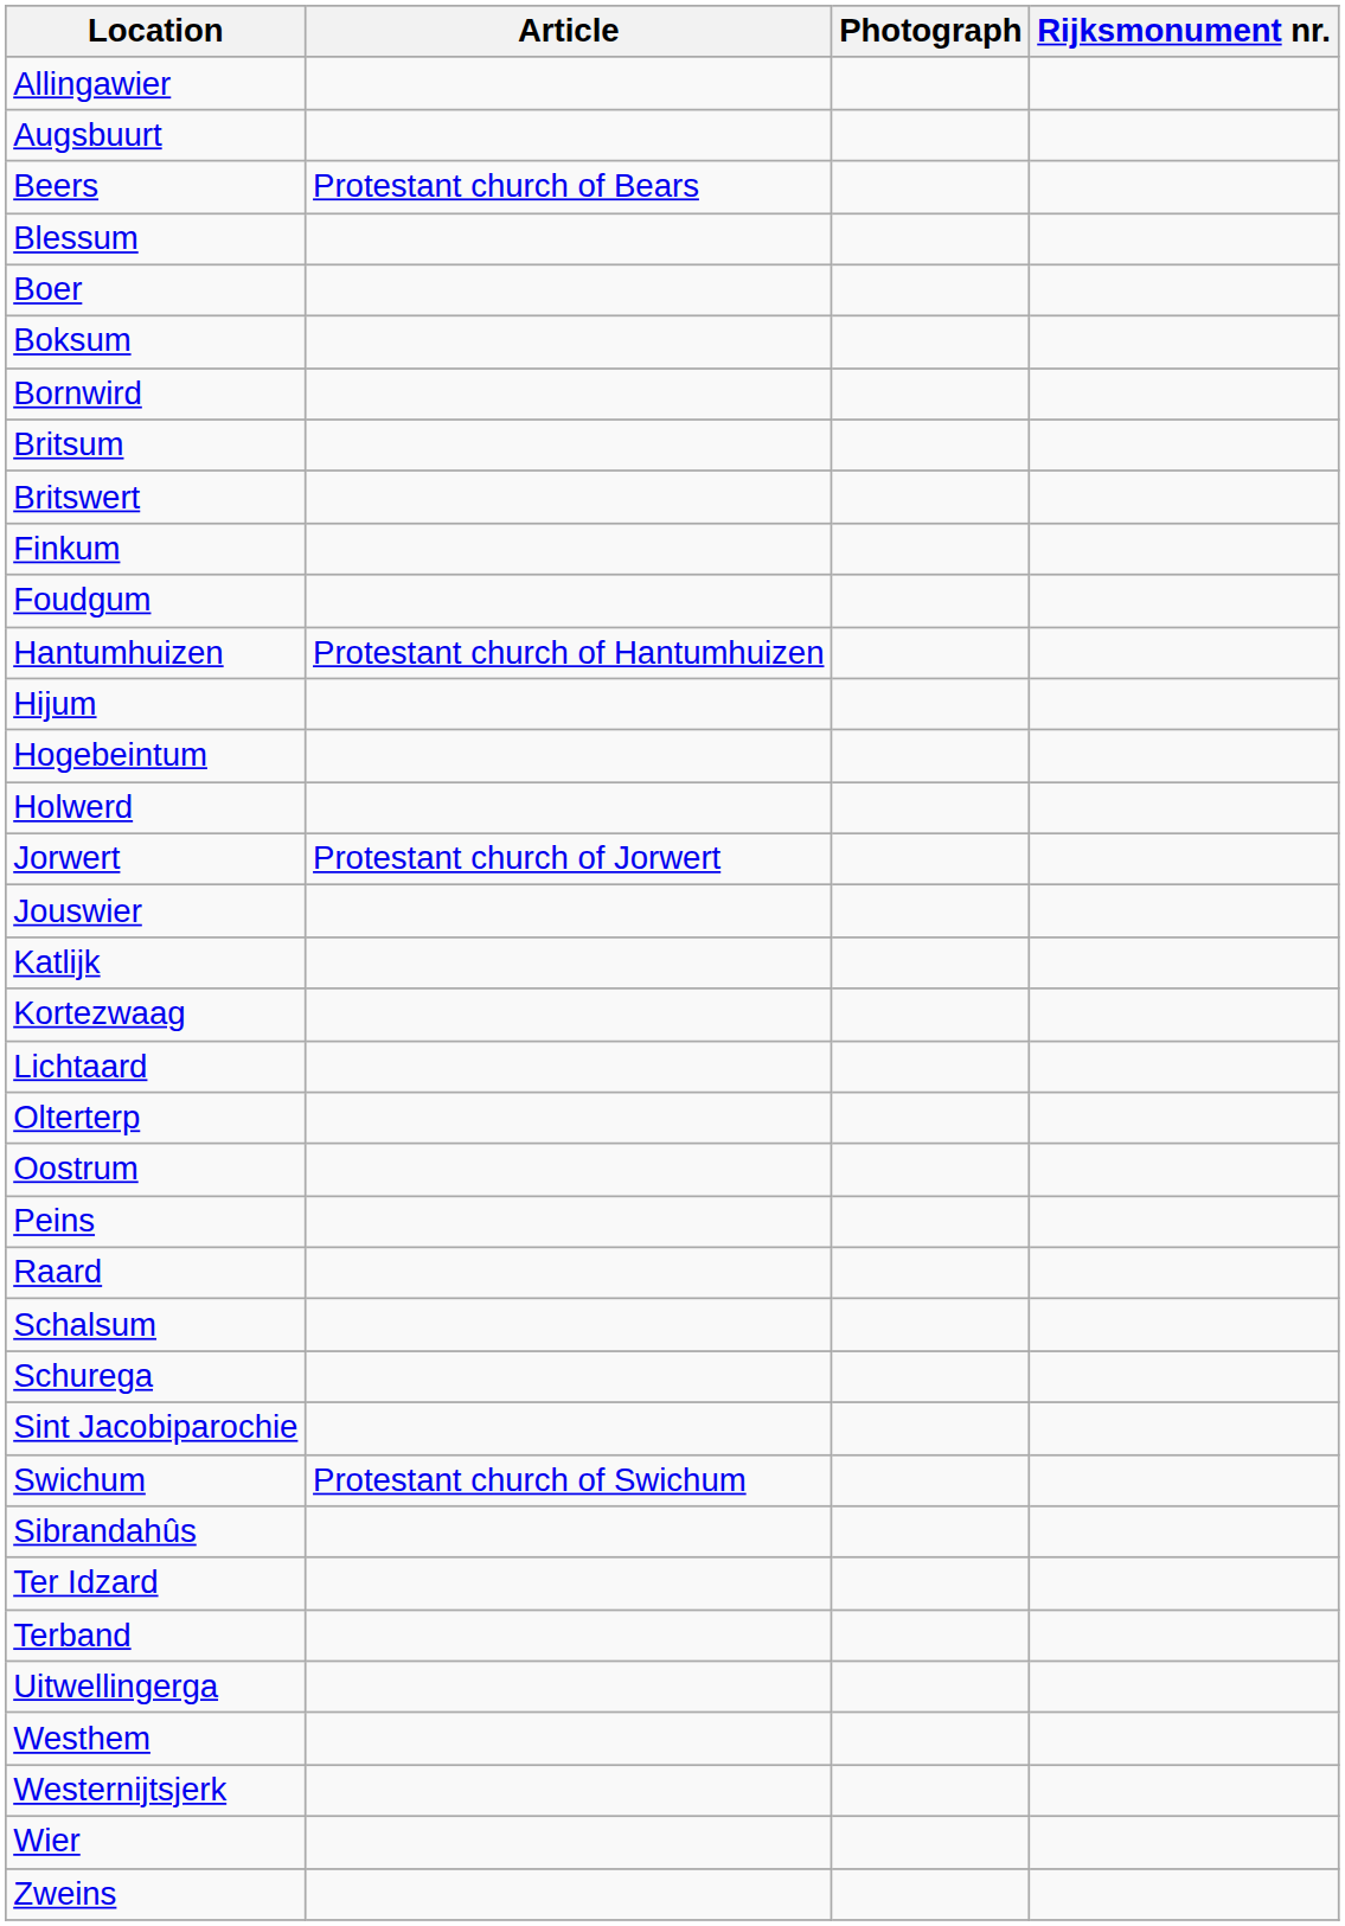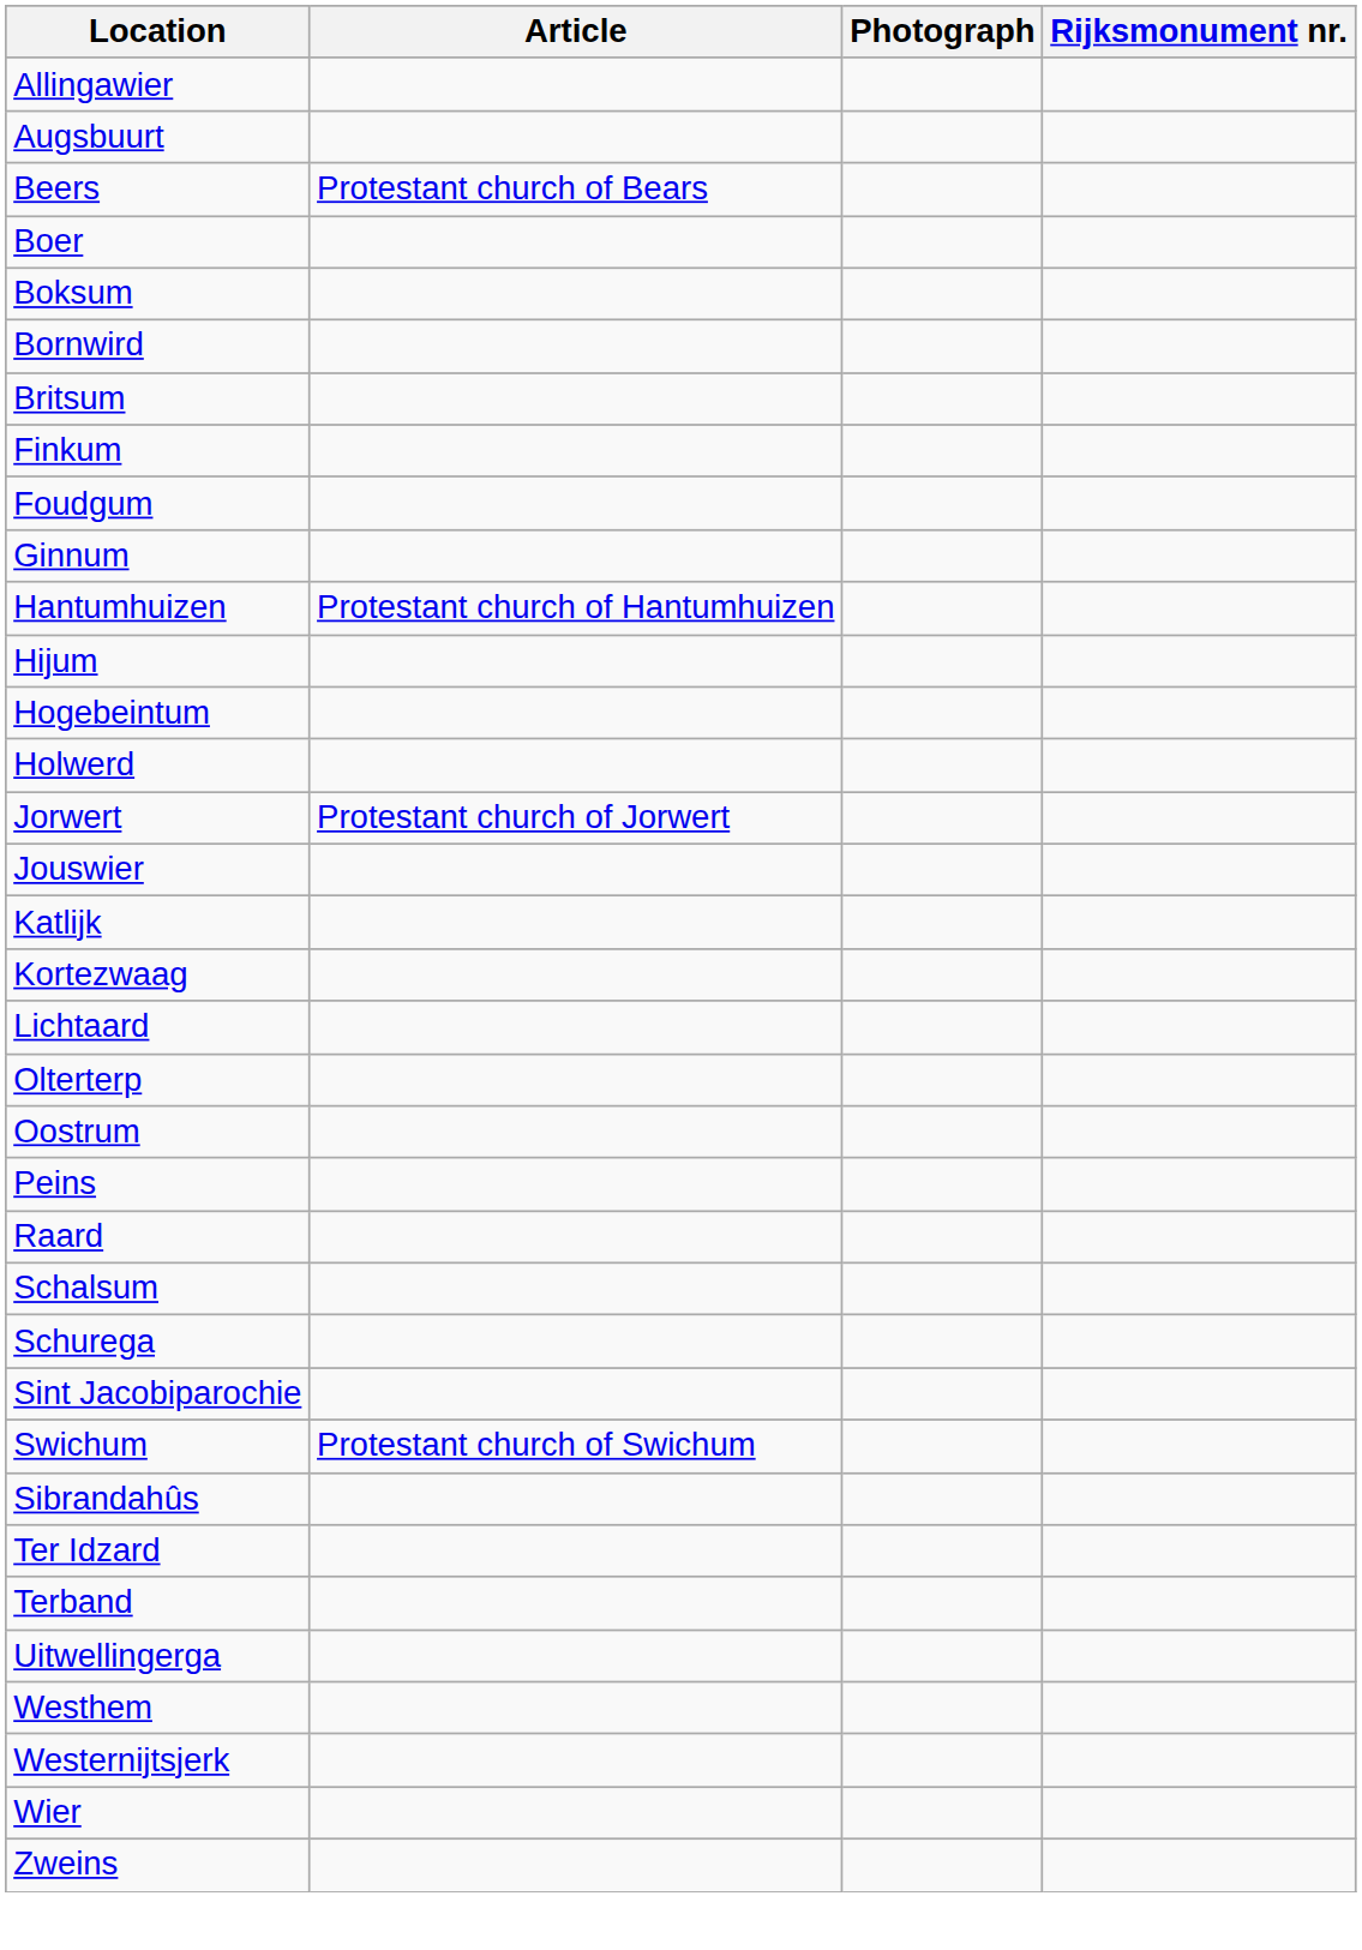- row: Blessum
- row: Britswert
+ row: Ginnum
